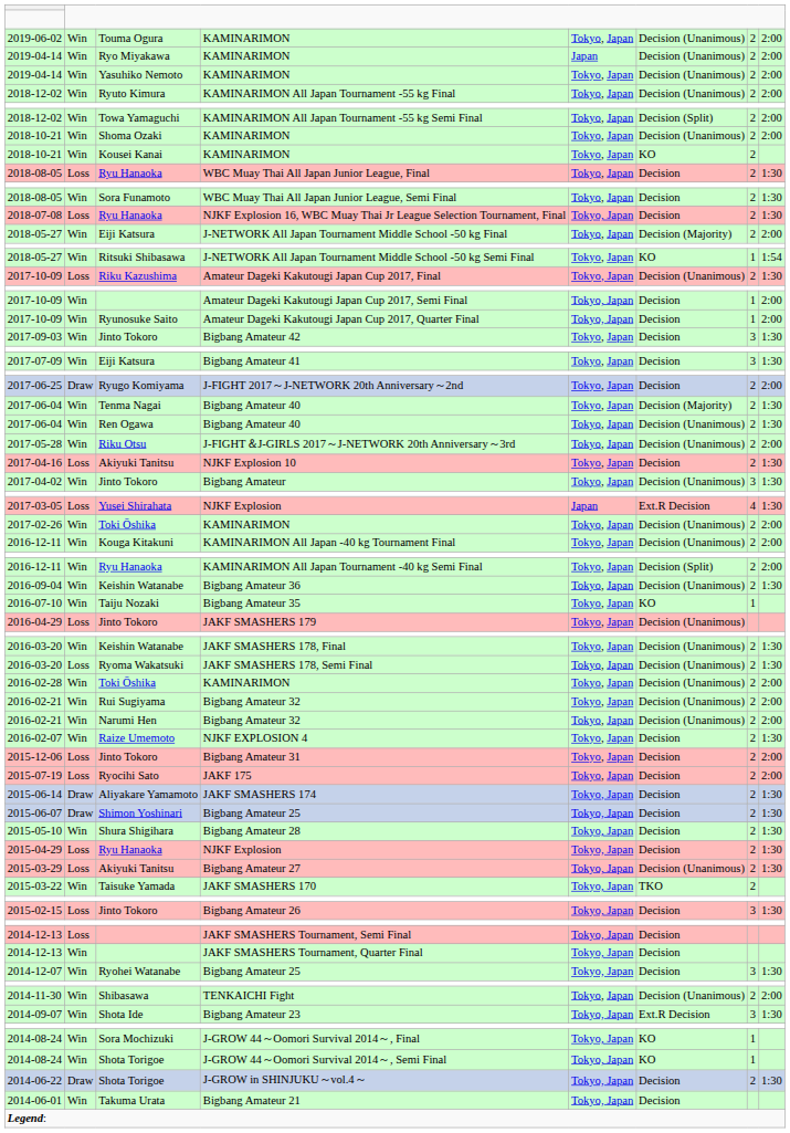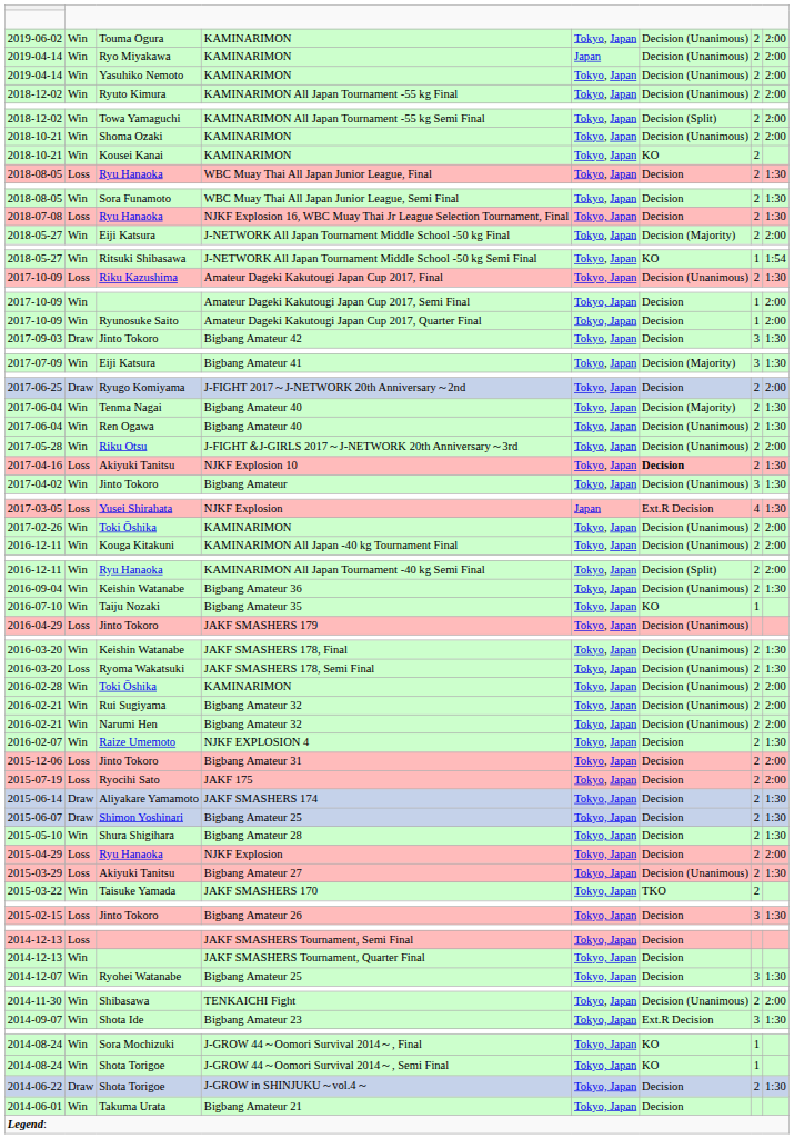Bigbang Amateur 42 | column 2: Win -> Draw
Bigbang Amateur 41 | column 6: Decision -> Decision (Majority)
NJKF Explosion 10 | column 6: normal -> bold
Ryu Hanaoka / NJKF Explosion | column 8: 1:30 -> 2:00
